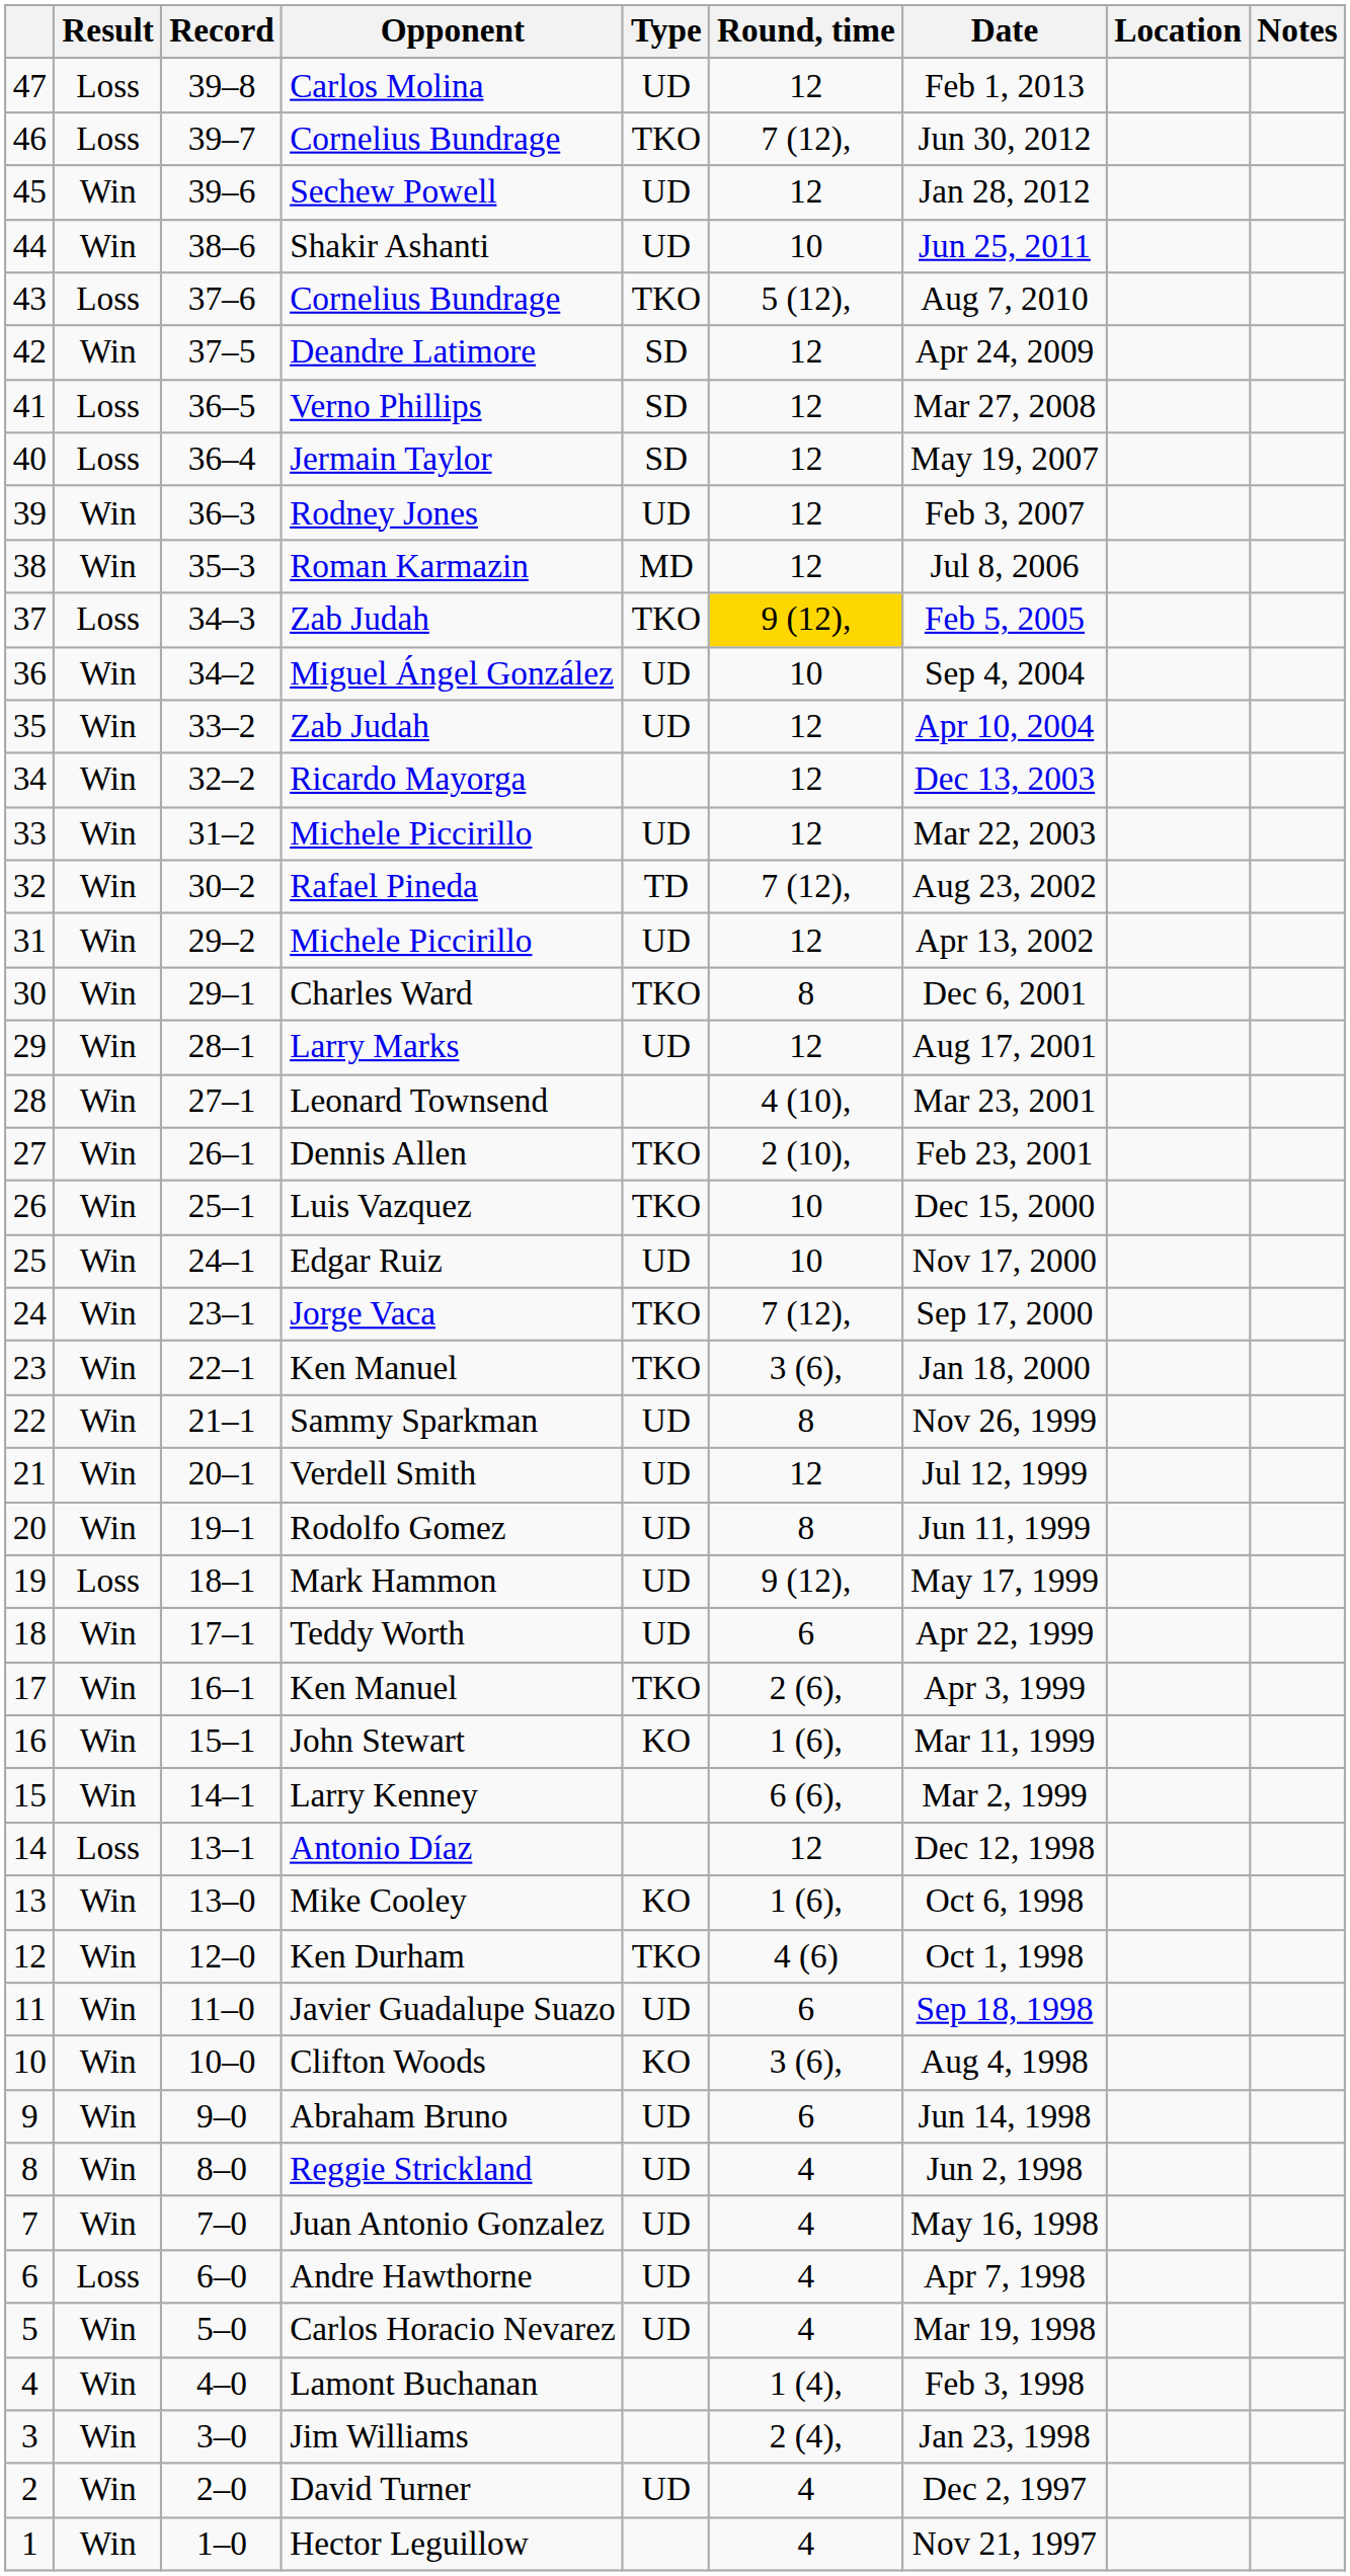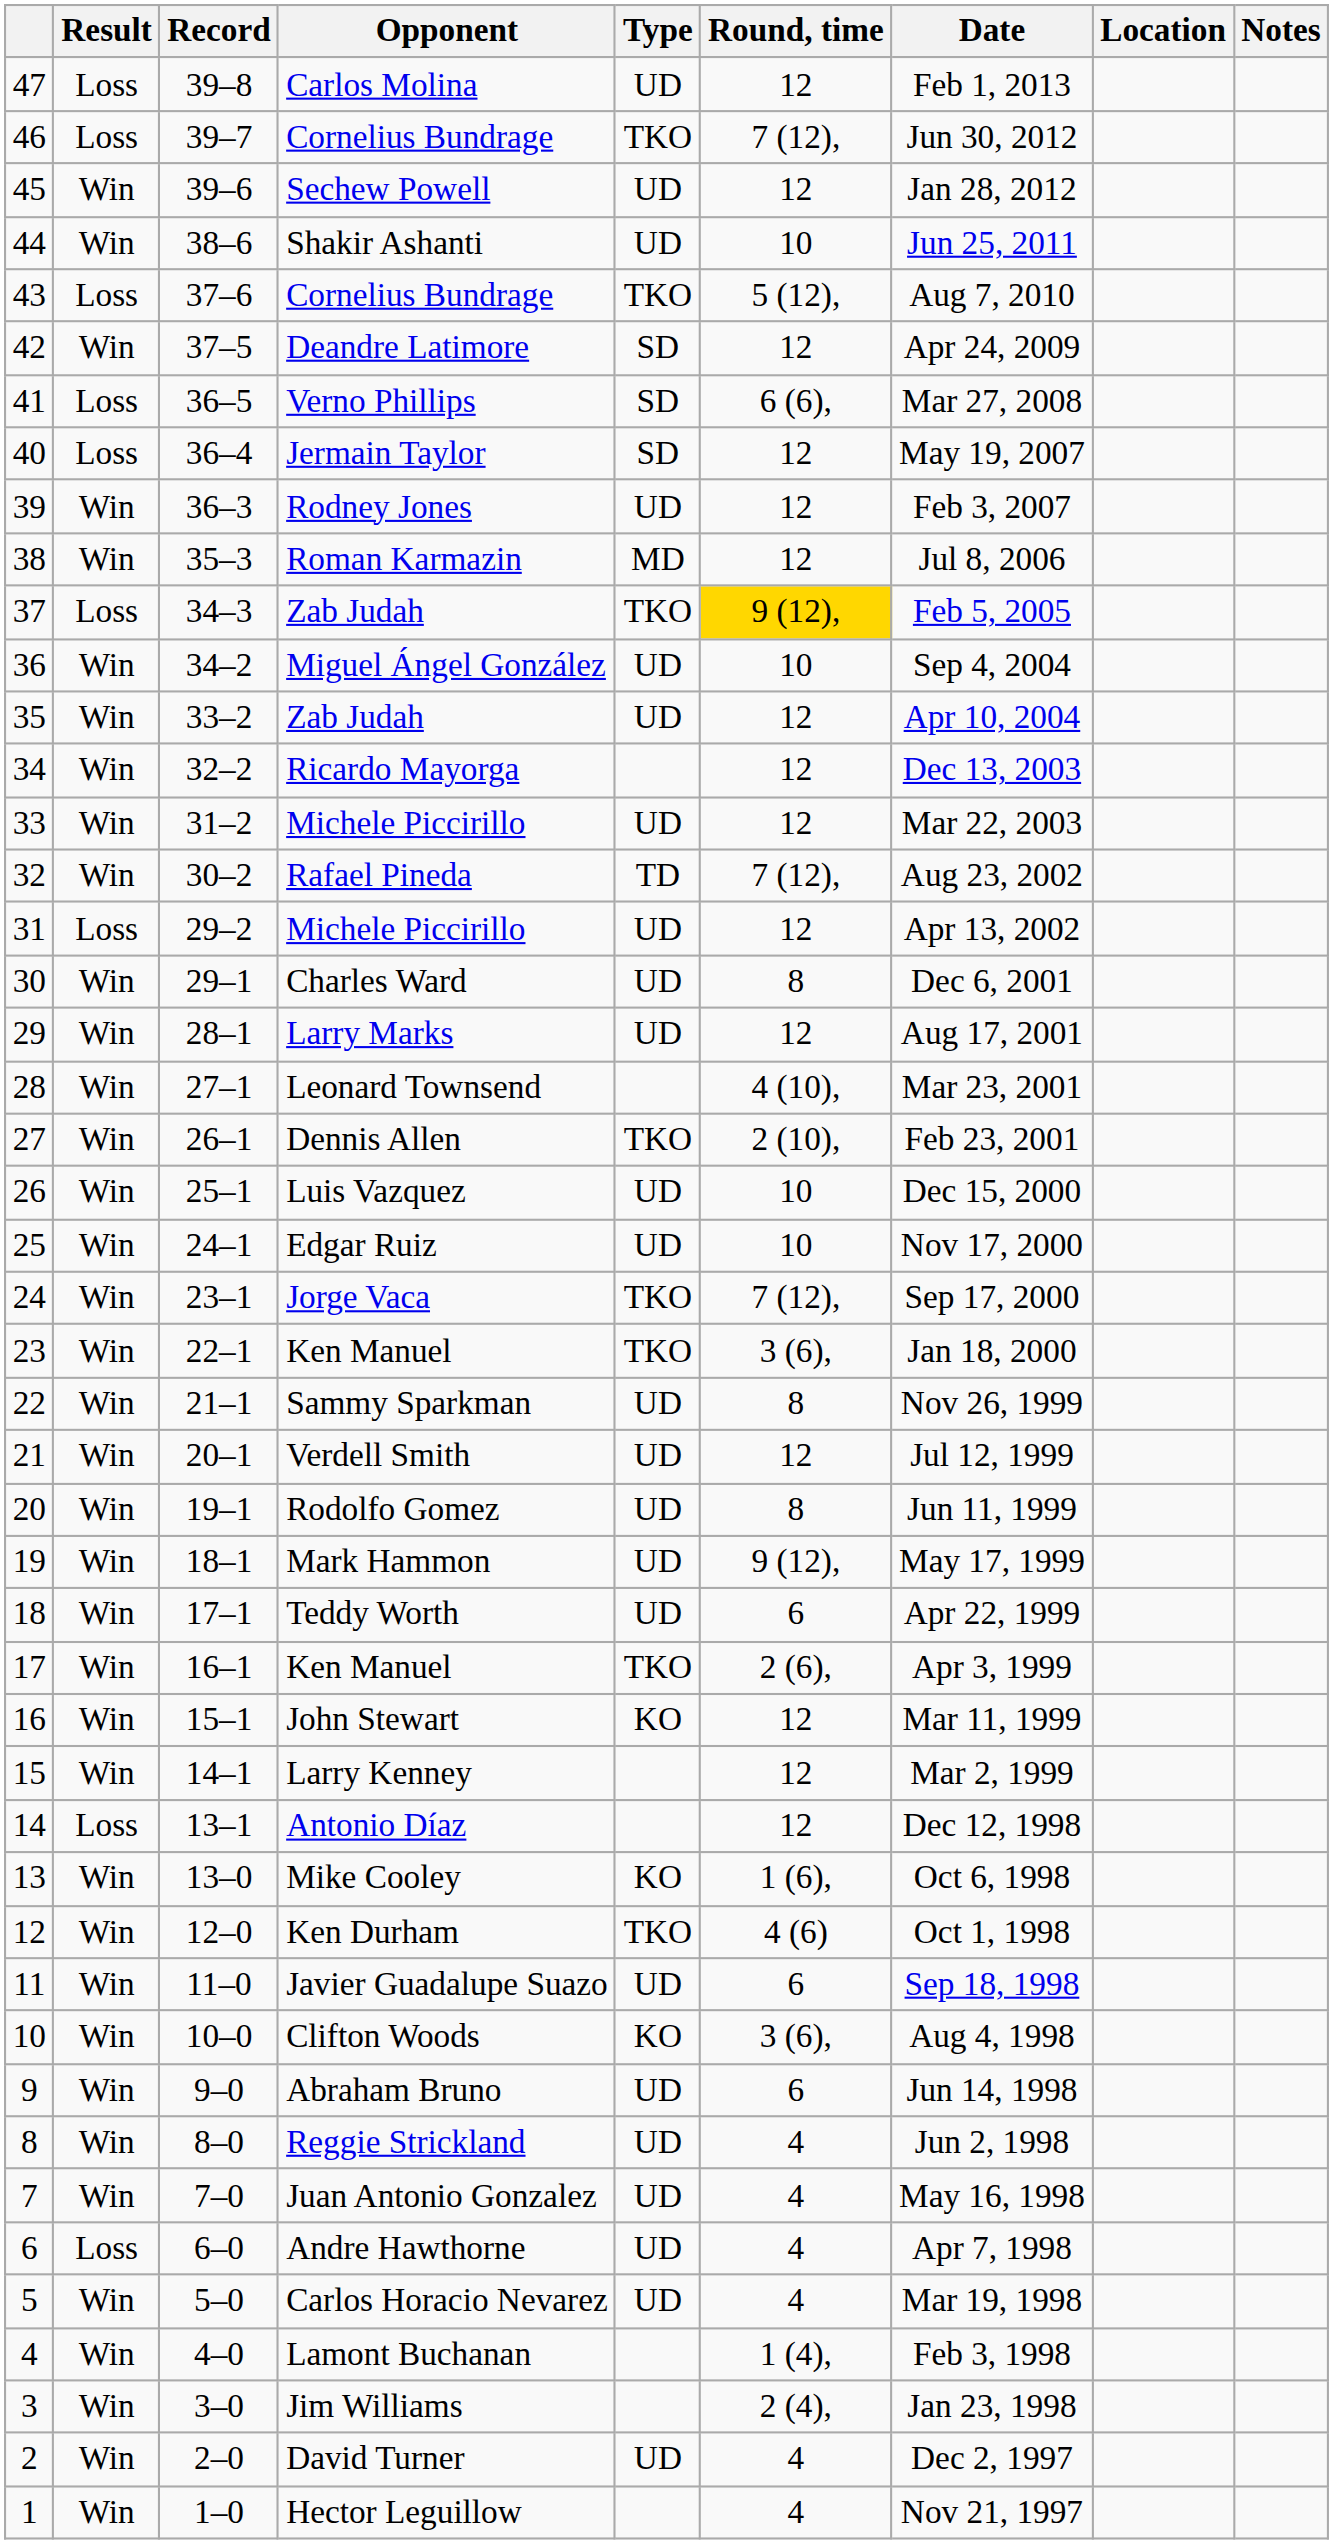Verno Phillips | Round, time: 12 -> 6 (6),
31 / Michele Piccirillo | Result: Win -> Loss
Charles Ward | Type: TKO -> UD
Luis Vazquez | Type: TKO -> UD
Mark Hammon | Result: Loss -> Win
John Stewart | Round, time: 1 (6), -> 12
Larry Kenney | Round, time: 6 (6), -> 12
